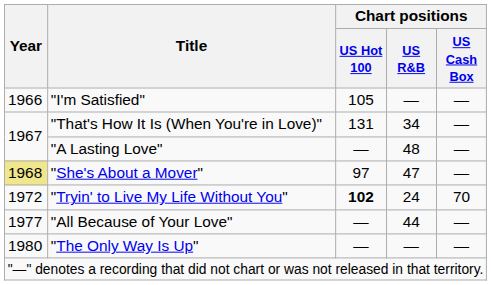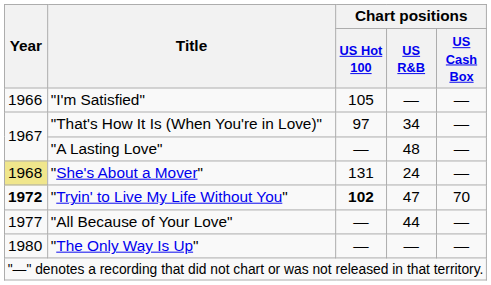"That's How It Is (When You're in Love)" | Chart positions / US Hot 100: 131 -> 97
"She's About a Mover" | Chart positions / US Hot 100: 97 -> 131
"She's About a Mover" | Chart positions / US R&B: 47 -> 24
"Tryin' to Live My Life Without You" | Year: normal -> bold
"Tryin' to Live My Life Without You" | Chart positions / US R&B: 24 -> 47
